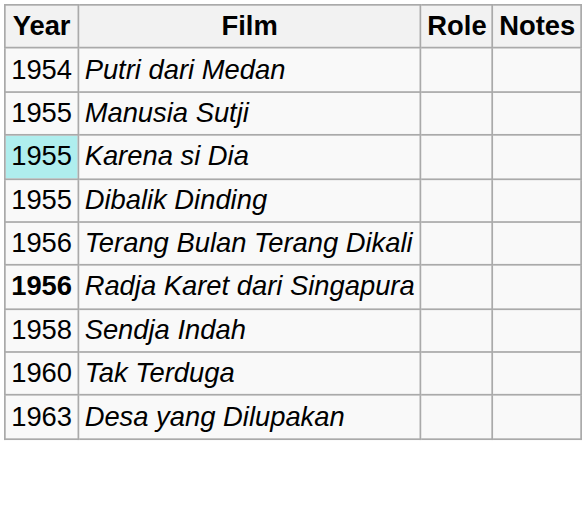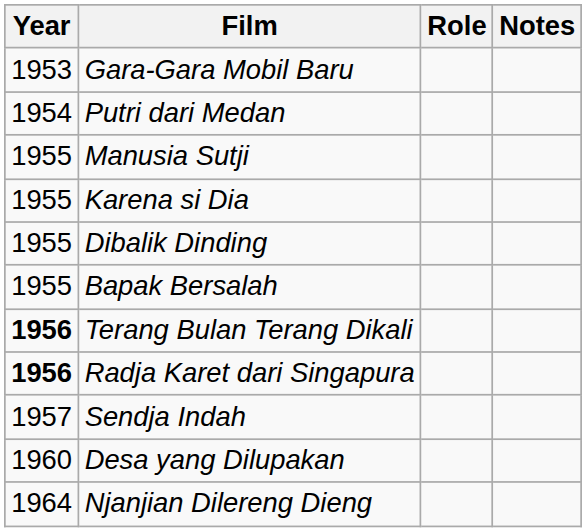+ row: 1953 | Gara-Gara Mobil Baru
Karena si Dia | Year: paleturquoise background -> no background
+ row: 1955 | Bapak Bersalah
Terang Bulan Terang Dikali | Year: normal -> bold
Sendja Indah | Year: 1958 -> 1957
- row: 1960 | Tak Terduga
Desa yang Dilupakan | Year: 1963 -> 1960
+ row: 1964 | Njanjian Dilereng Dieng
